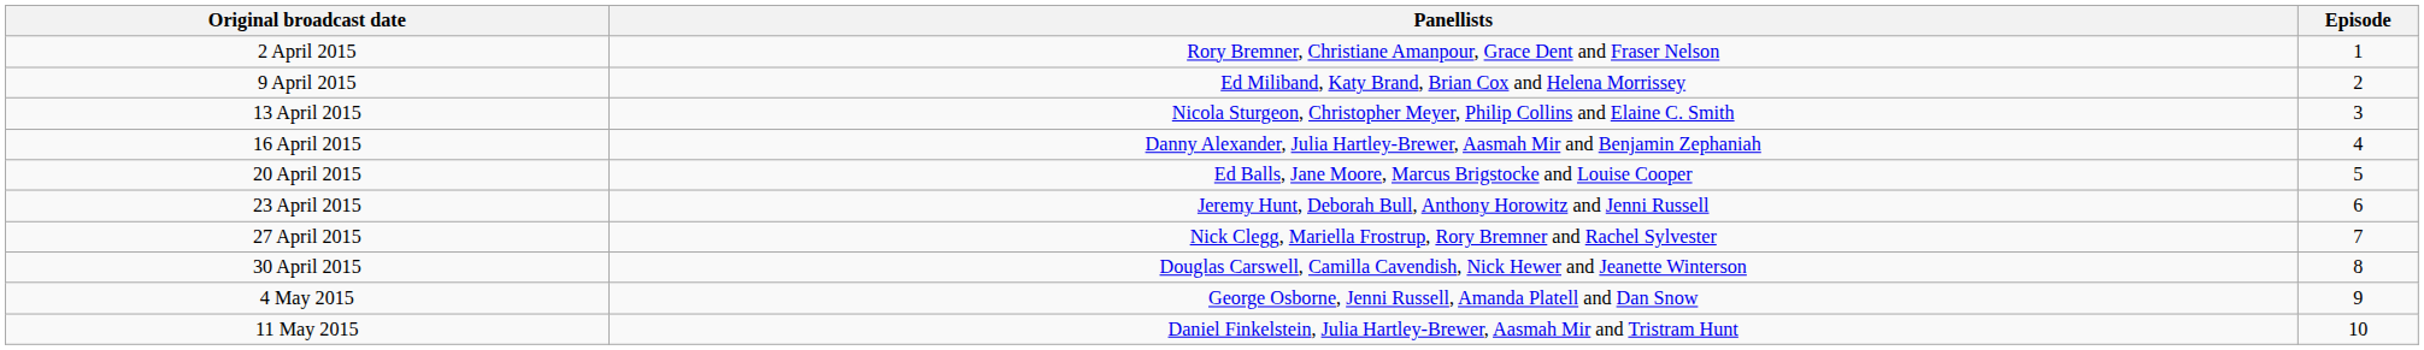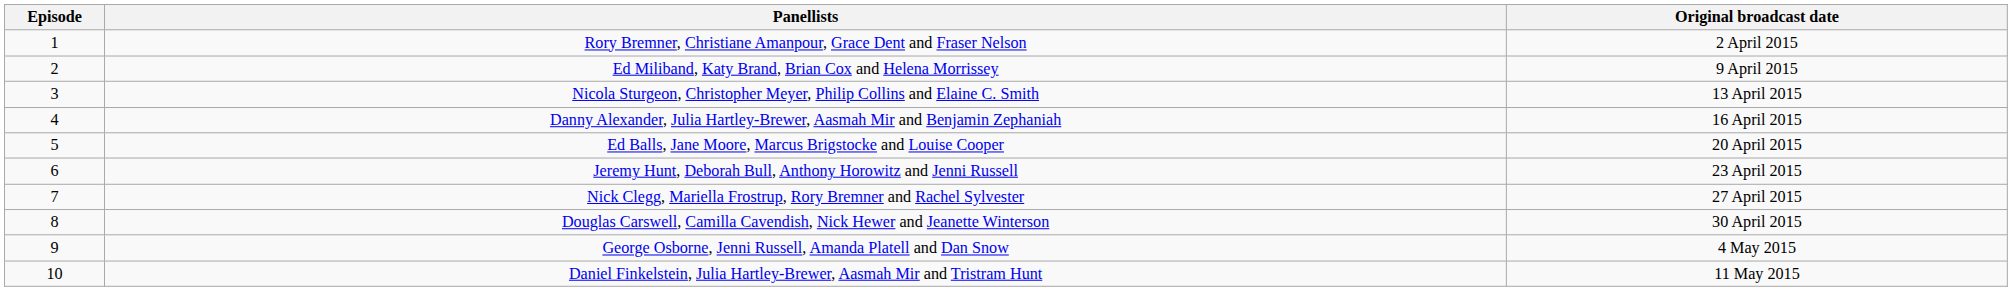columns swapped: Episode <-> Original broadcast date
